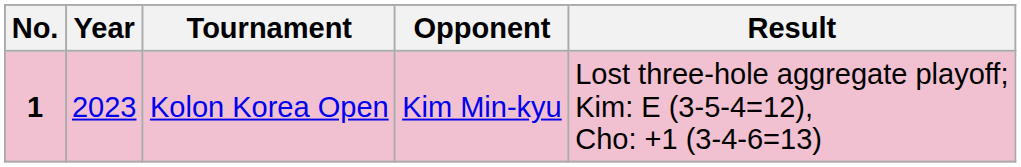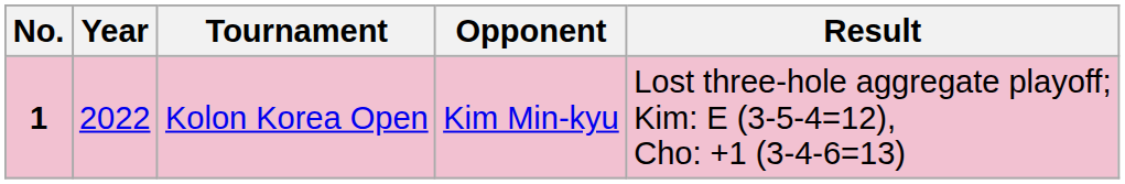Kolon Korea Open | Year: 2023 -> 2022
